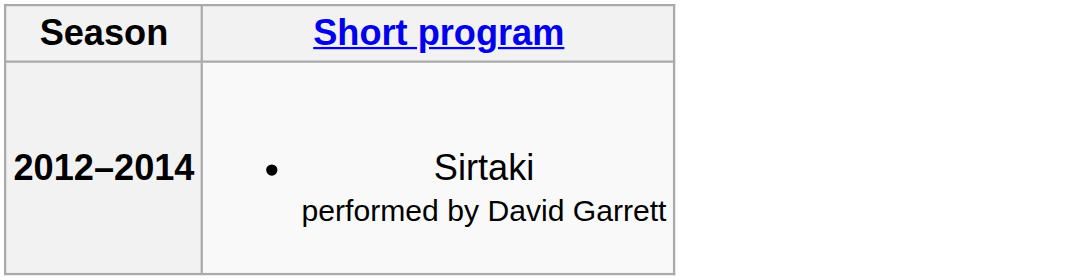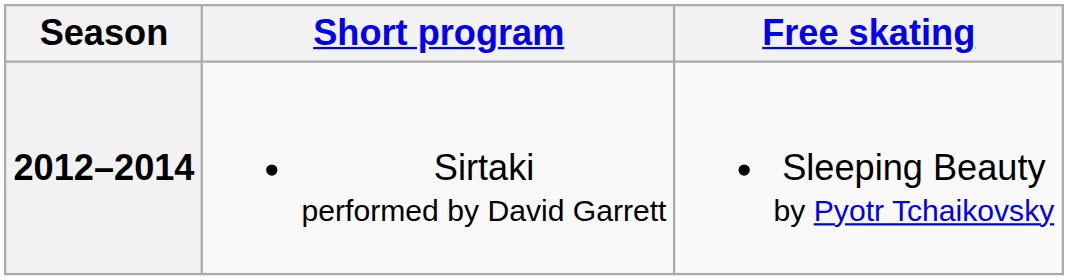+ column: Free skating | Sleeping Beauty by Pyotr Tchaikovsky
